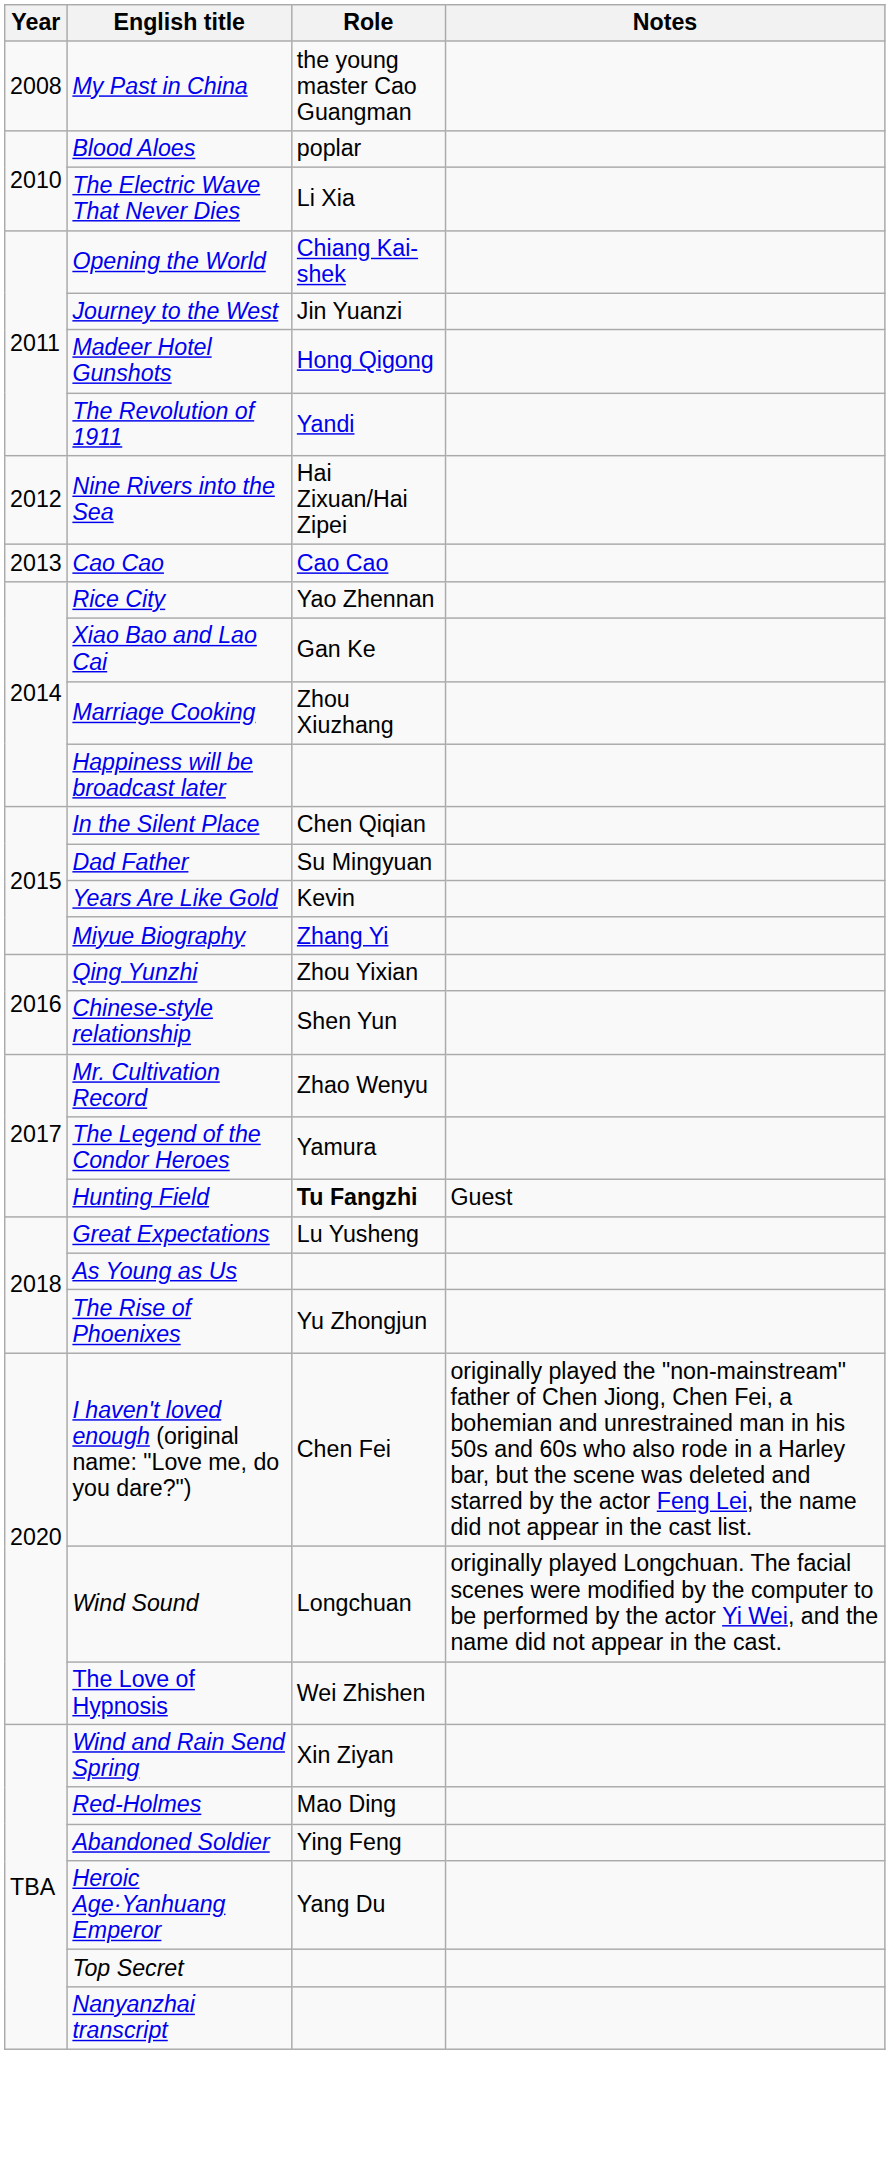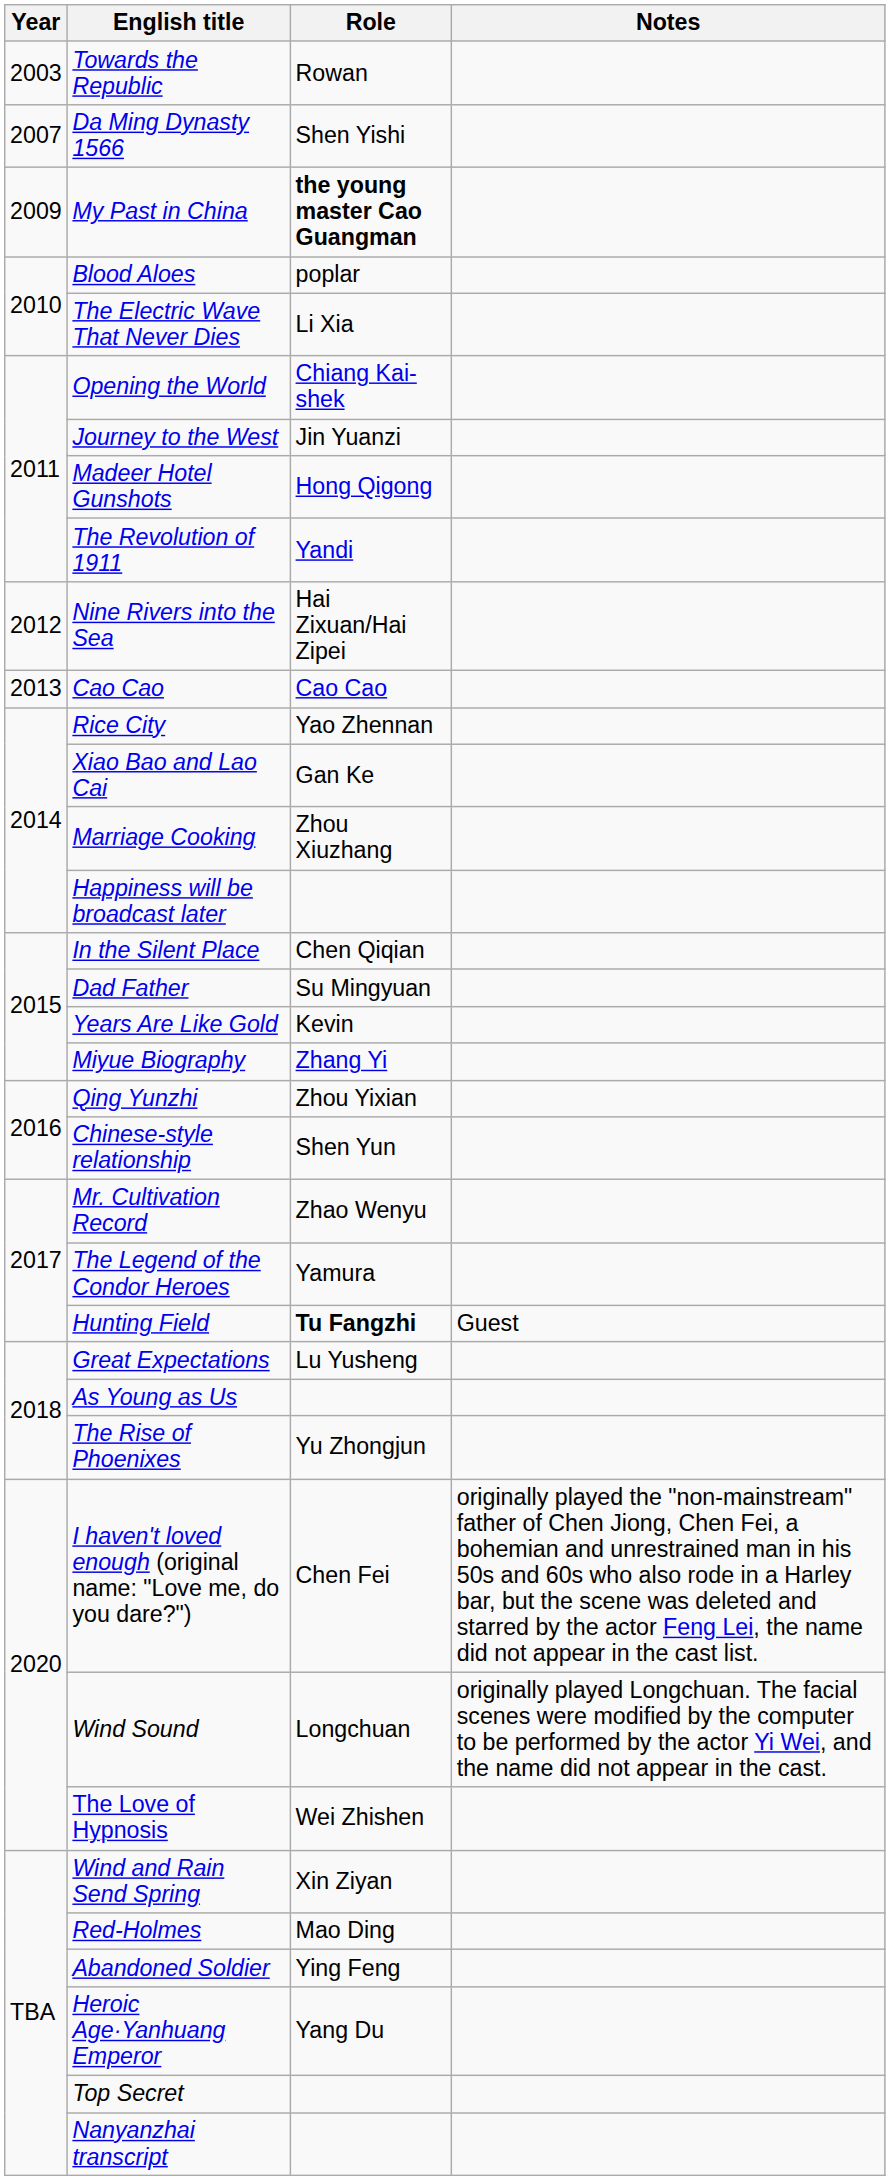+ row: 2003 | Towards the Republic | Rowan
+ row: 2007 | Da Ming Dynasty 1566 | Shen Yishi
My Past in China | Year: 2008 -> 2009
My Past in China | Role: normal -> bold
